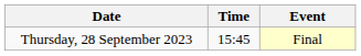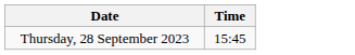- column: Event | Final
